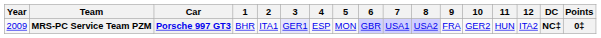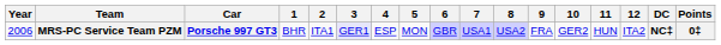MRS-PC Service Team PZM | Year: 2009 -> 2006
